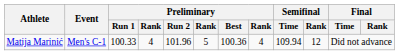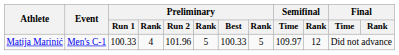Matija Marinić | Preliminary / Best: 100.36 -> 100.33
Matija Marinić | column 8: 4 -> 5
Matija Marinić | Semifinal / Time: 109.94 -> 109.97
